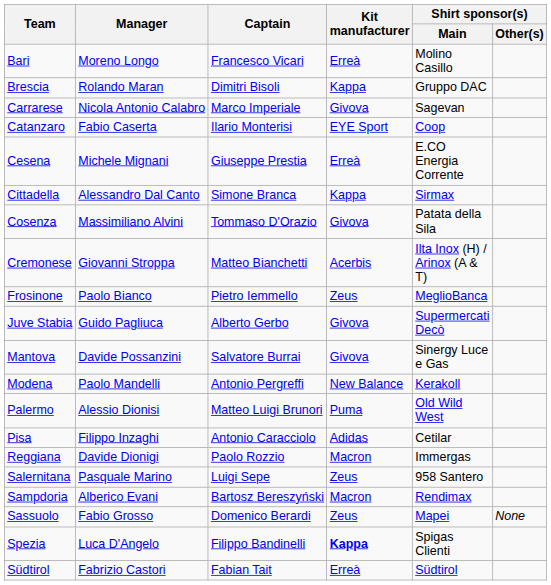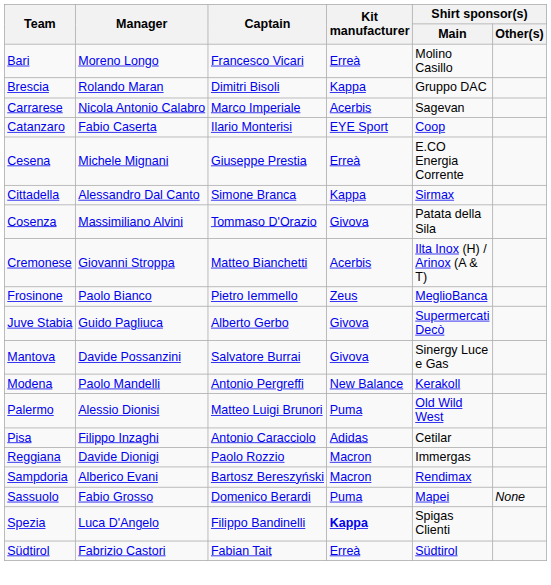Carrarese | Kit manufacturer: Givova -> Acerbis
- row: Salernitana | Pasquale Marino | Luigi Sepe | Zeus | 958 Santero
Sassuolo | Kit manufacturer: Zeus -> Puma
